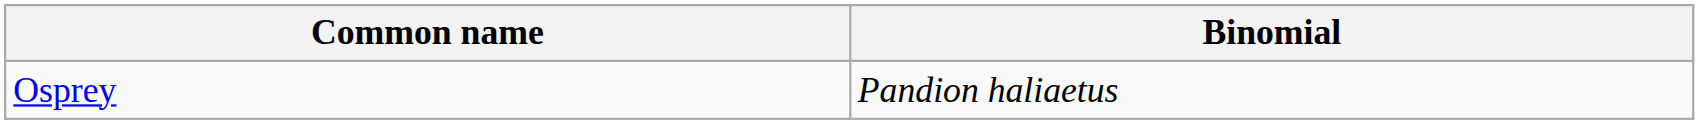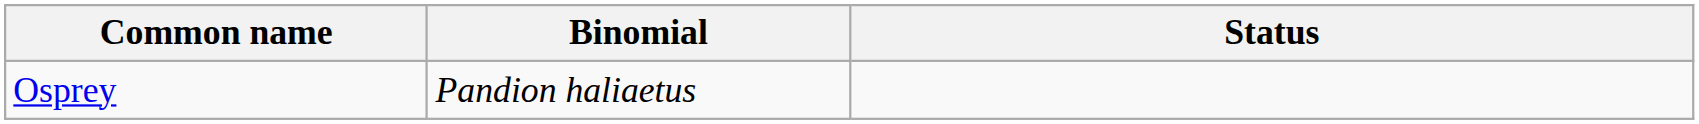+ column: Status
